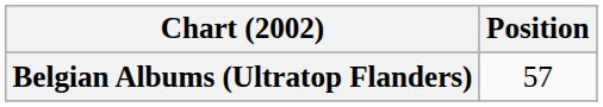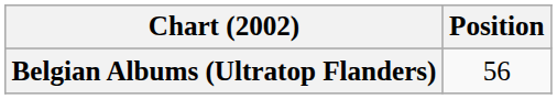Belgian Albums (Ultratop Flanders) | Position: 57 -> 56
